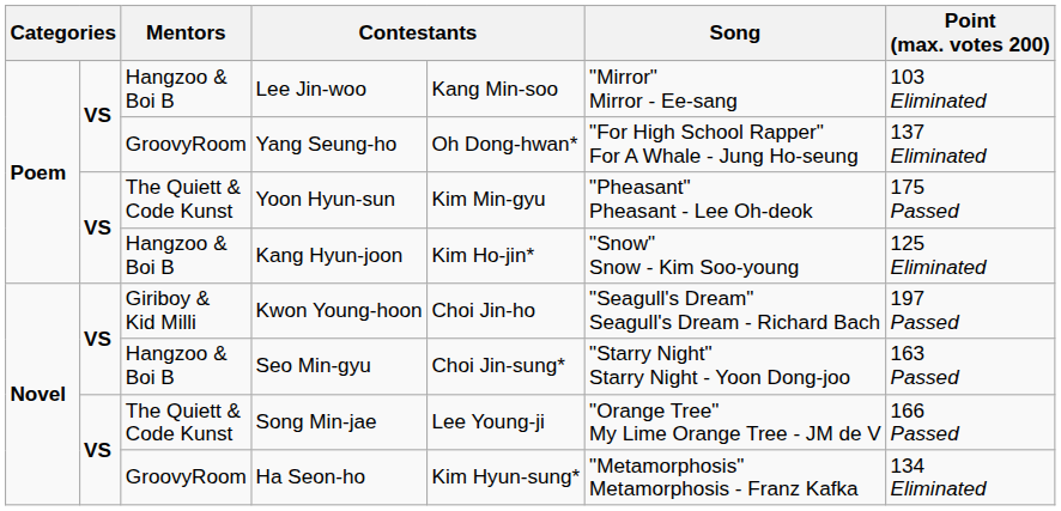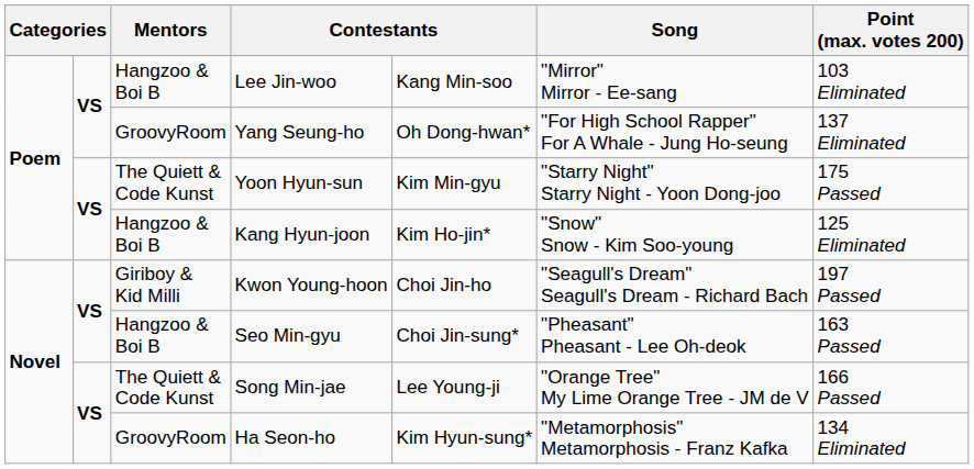Yoon Hyun-sun | Song: "Pheasant" Pheasant - Lee Oh-deok -> "Starry Night" Starry Night - Yoon Dong-joo
Seo Min-gyu | Song: "Starry Night" Starry Night - Yoon Dong-joo -> "Pheasant" Pheasant - Lee Oh-deok
